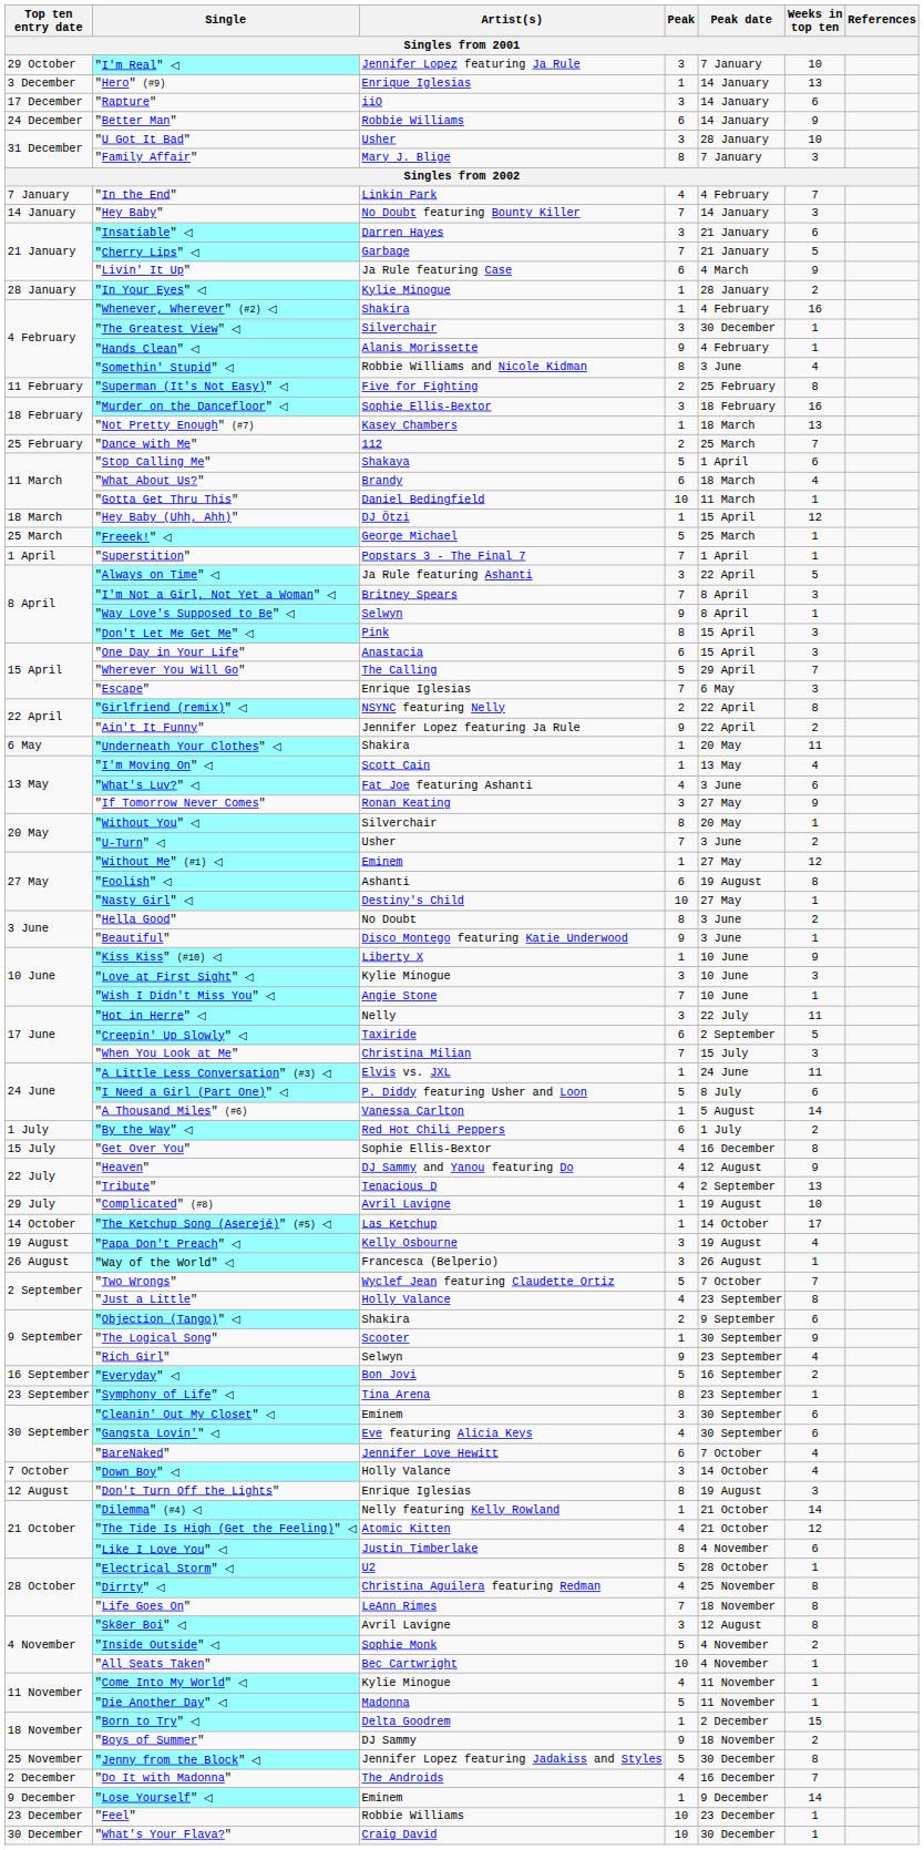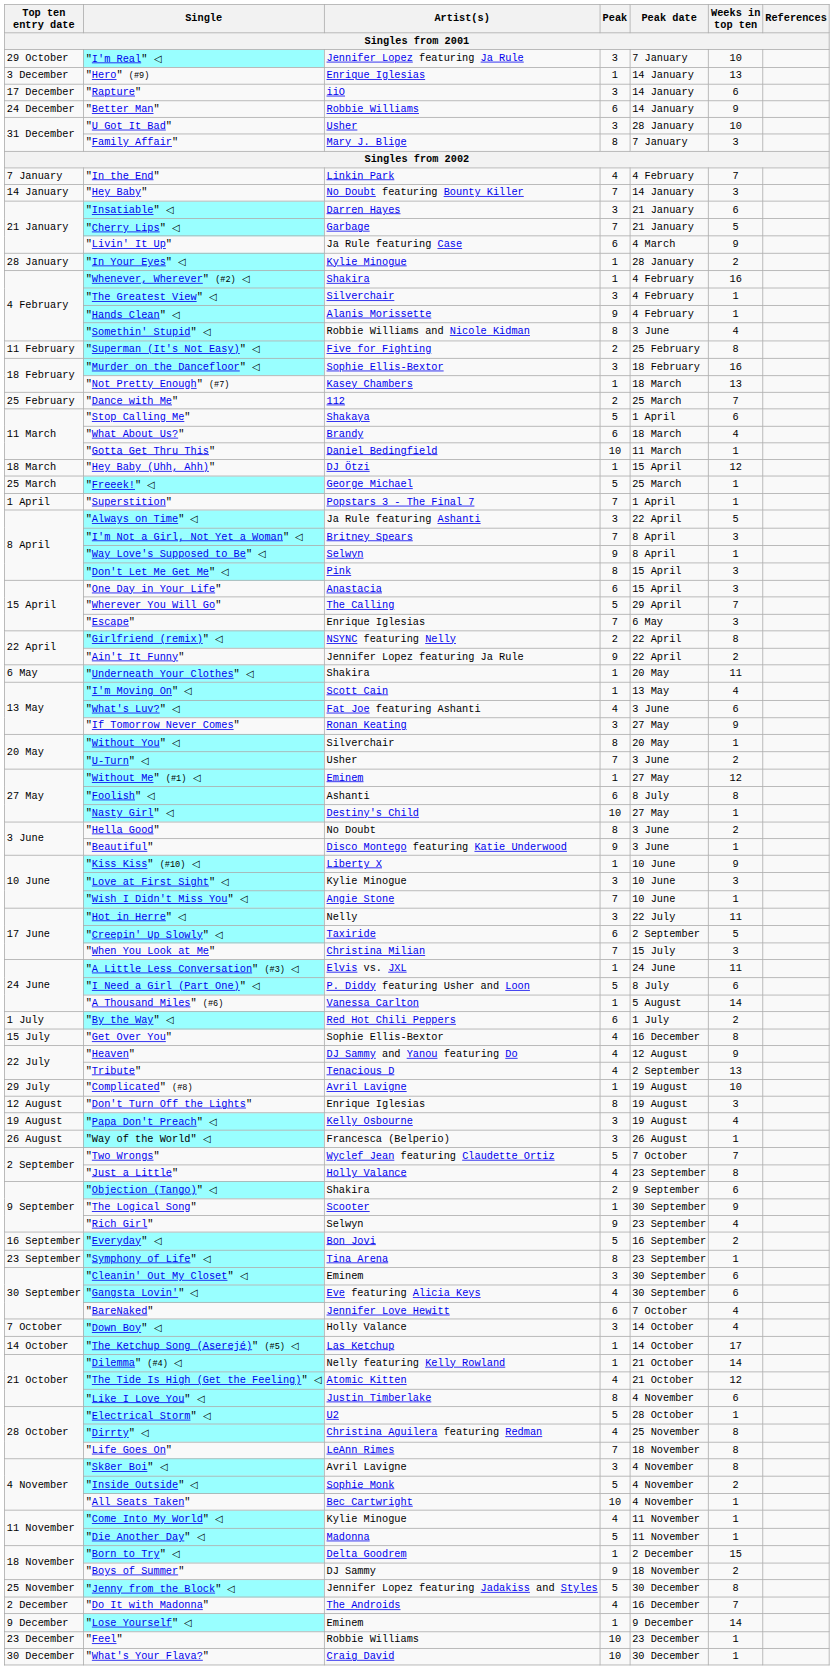"The Greatest View" ◁ | Peak date: 30 December -> 4 February
"Foolish" ◁ | Peak date: 19 August -> 8 July
rows swapped: "Don't Turn Off the Lights" <-> "The Ketchup Song (Aserejé)" (#5) ◁
"Sk8er Boi" ◁ | Peak date: 12 August -> 4 November
